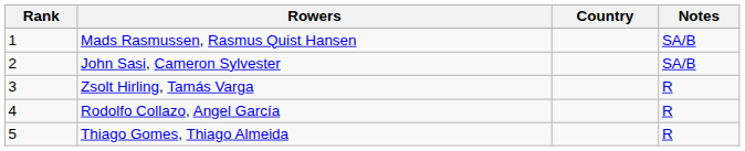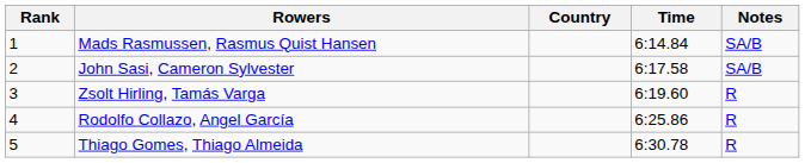+ column: Time | 6:14.84 | 6:17.58 | 6:19.60 | 6:25.86 | 6:30.78
